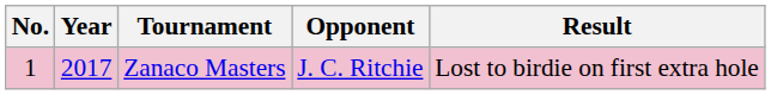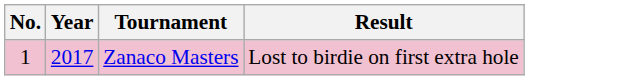- column: Opponent | J. C. Ritchie
